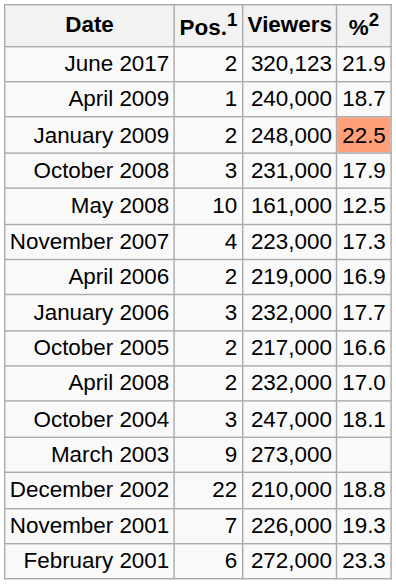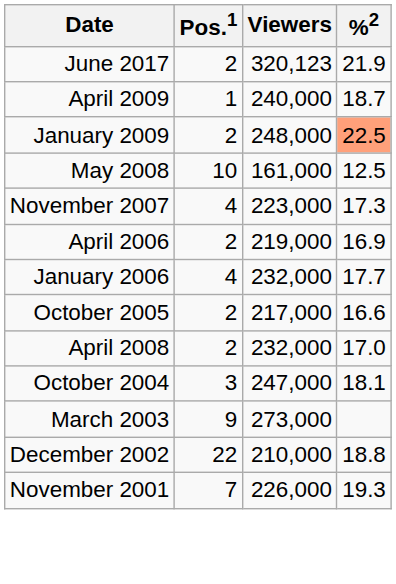- row: October 2008 | 3 | 231,000 | 17.9
January 2006 | Pos.1: 3 -> 4
- row: February 2001 | 6 | 272,000 | 23.3
